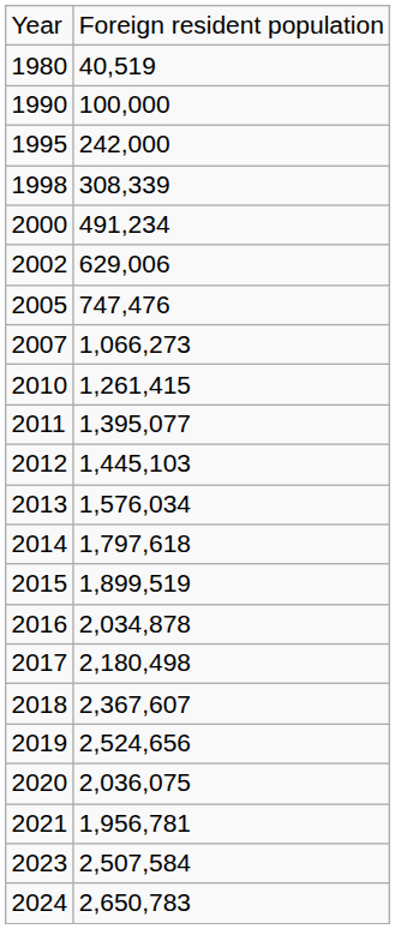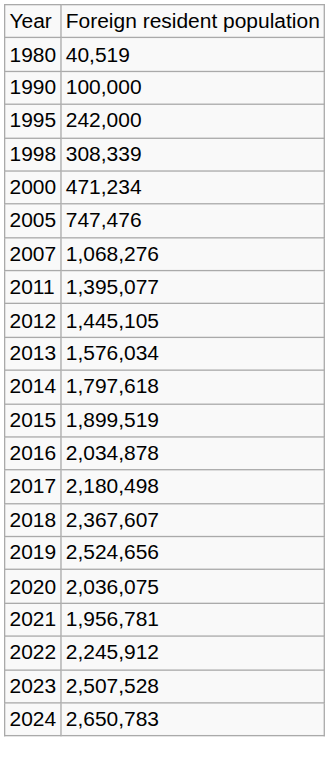2000 | column 2: 491,234 -> 471,234
- row: 2002 | 629,006
2007 | column 2: 1,066,273 -> 1,068,276
- row: 2010 | 1,261,415
2012 | column 2: 1,445,103 -> 1,445,105
+ row: 2022 | 2,245,912
2023 | column 2: 2,507,584 -> 2,507,528
